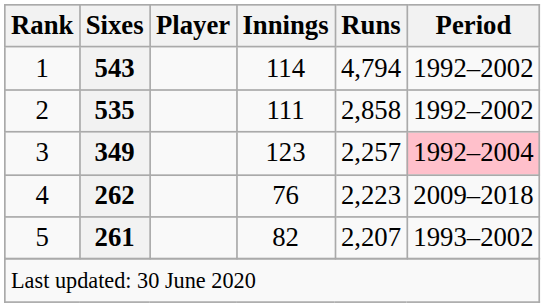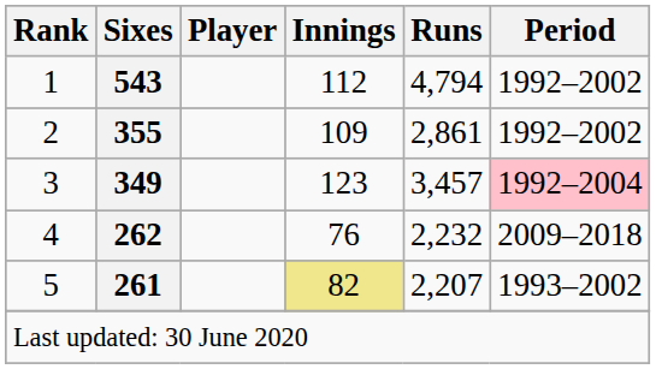1 | Innings: 114 -> 112
2 | Sixes: 535 -> 355
2 | Innings: 111 -> 109
2 | Runs: 2,858 -> 2,861
3 | Runs: 2,257 -> 3,457
4 | Runs: 2,223 -> 2,232
5 | Innings: no background -> khaki background
